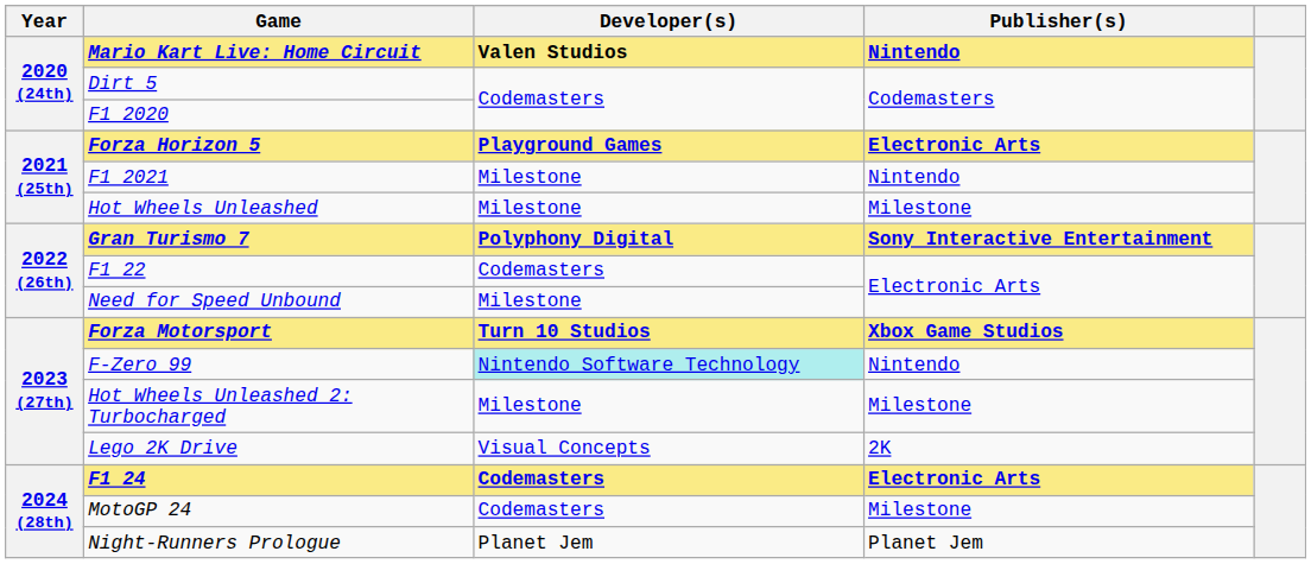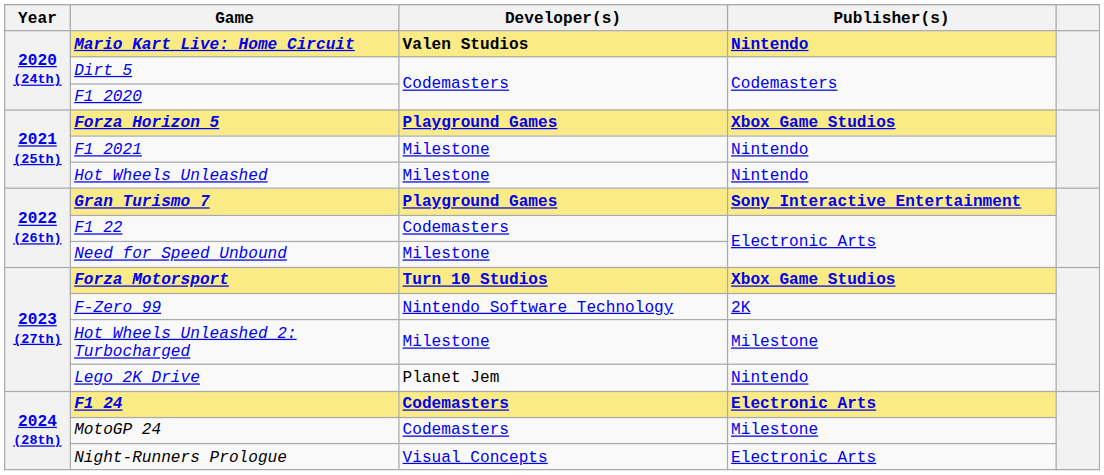Forza Horizon 5 | Publisher(s): Electronic Arts -> Xbox Game Studios
Hot Wheels Unleashed | Publisher(s): Milestone -> Nintendo
Gran Turismo 7 | Developer(s): Polyphony Digital -> Playground Games
F-Zero 99 | Developer(s): paleturquoise background -> no background
F-Zero 99 | Publisher(s): Nintendo -> 2K
Lego 2K Drive | Developer(s): Visual Concepts -> Planet Jem
Lego 2K Drive | Publisher(s): 2K -> Nintendo
Night-Runners Prologue | Developer(s): Planet Jem -> Visual Concepts
Night-Runners Prologue | Publisher(s): Planet Jem -> Electronic Arts
